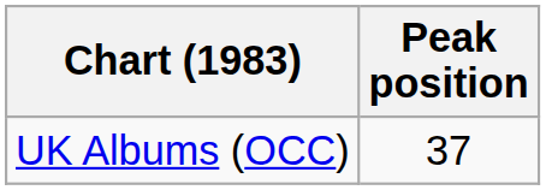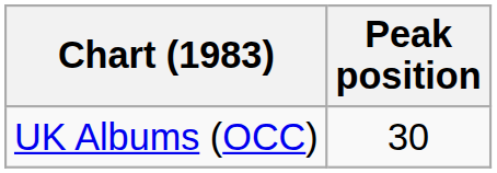UK Albums (OCC) | Peak position: 37 -> 30
